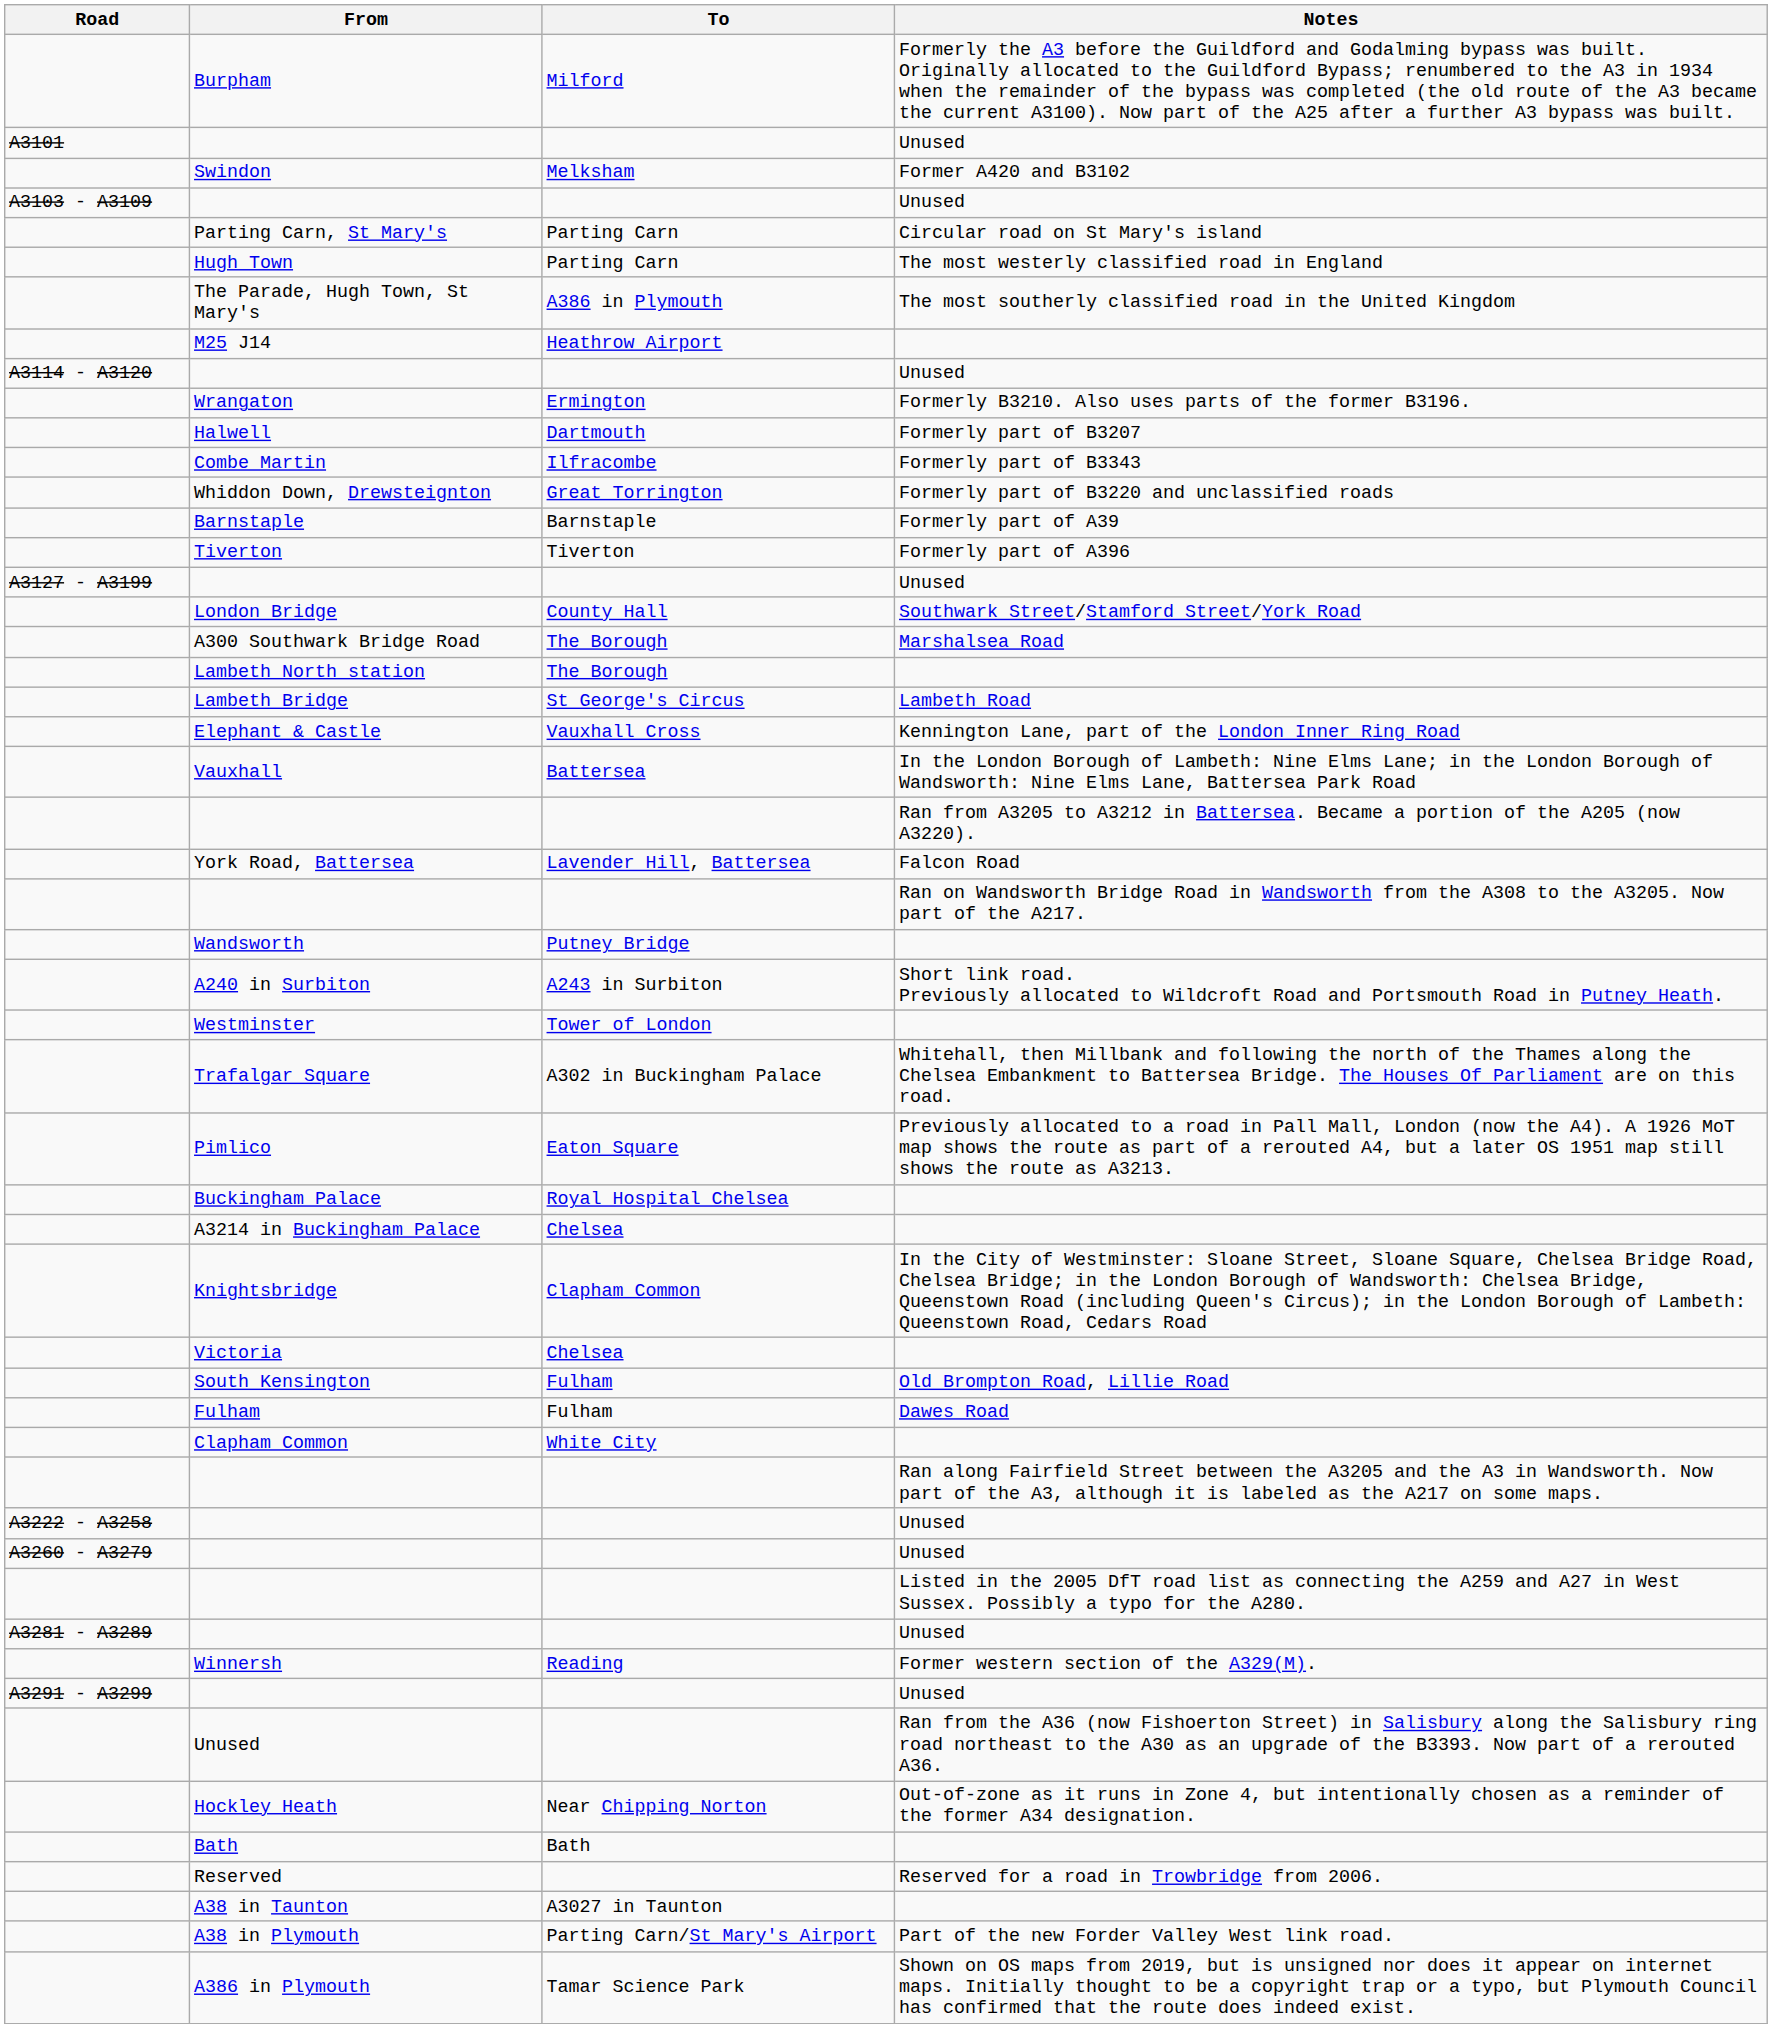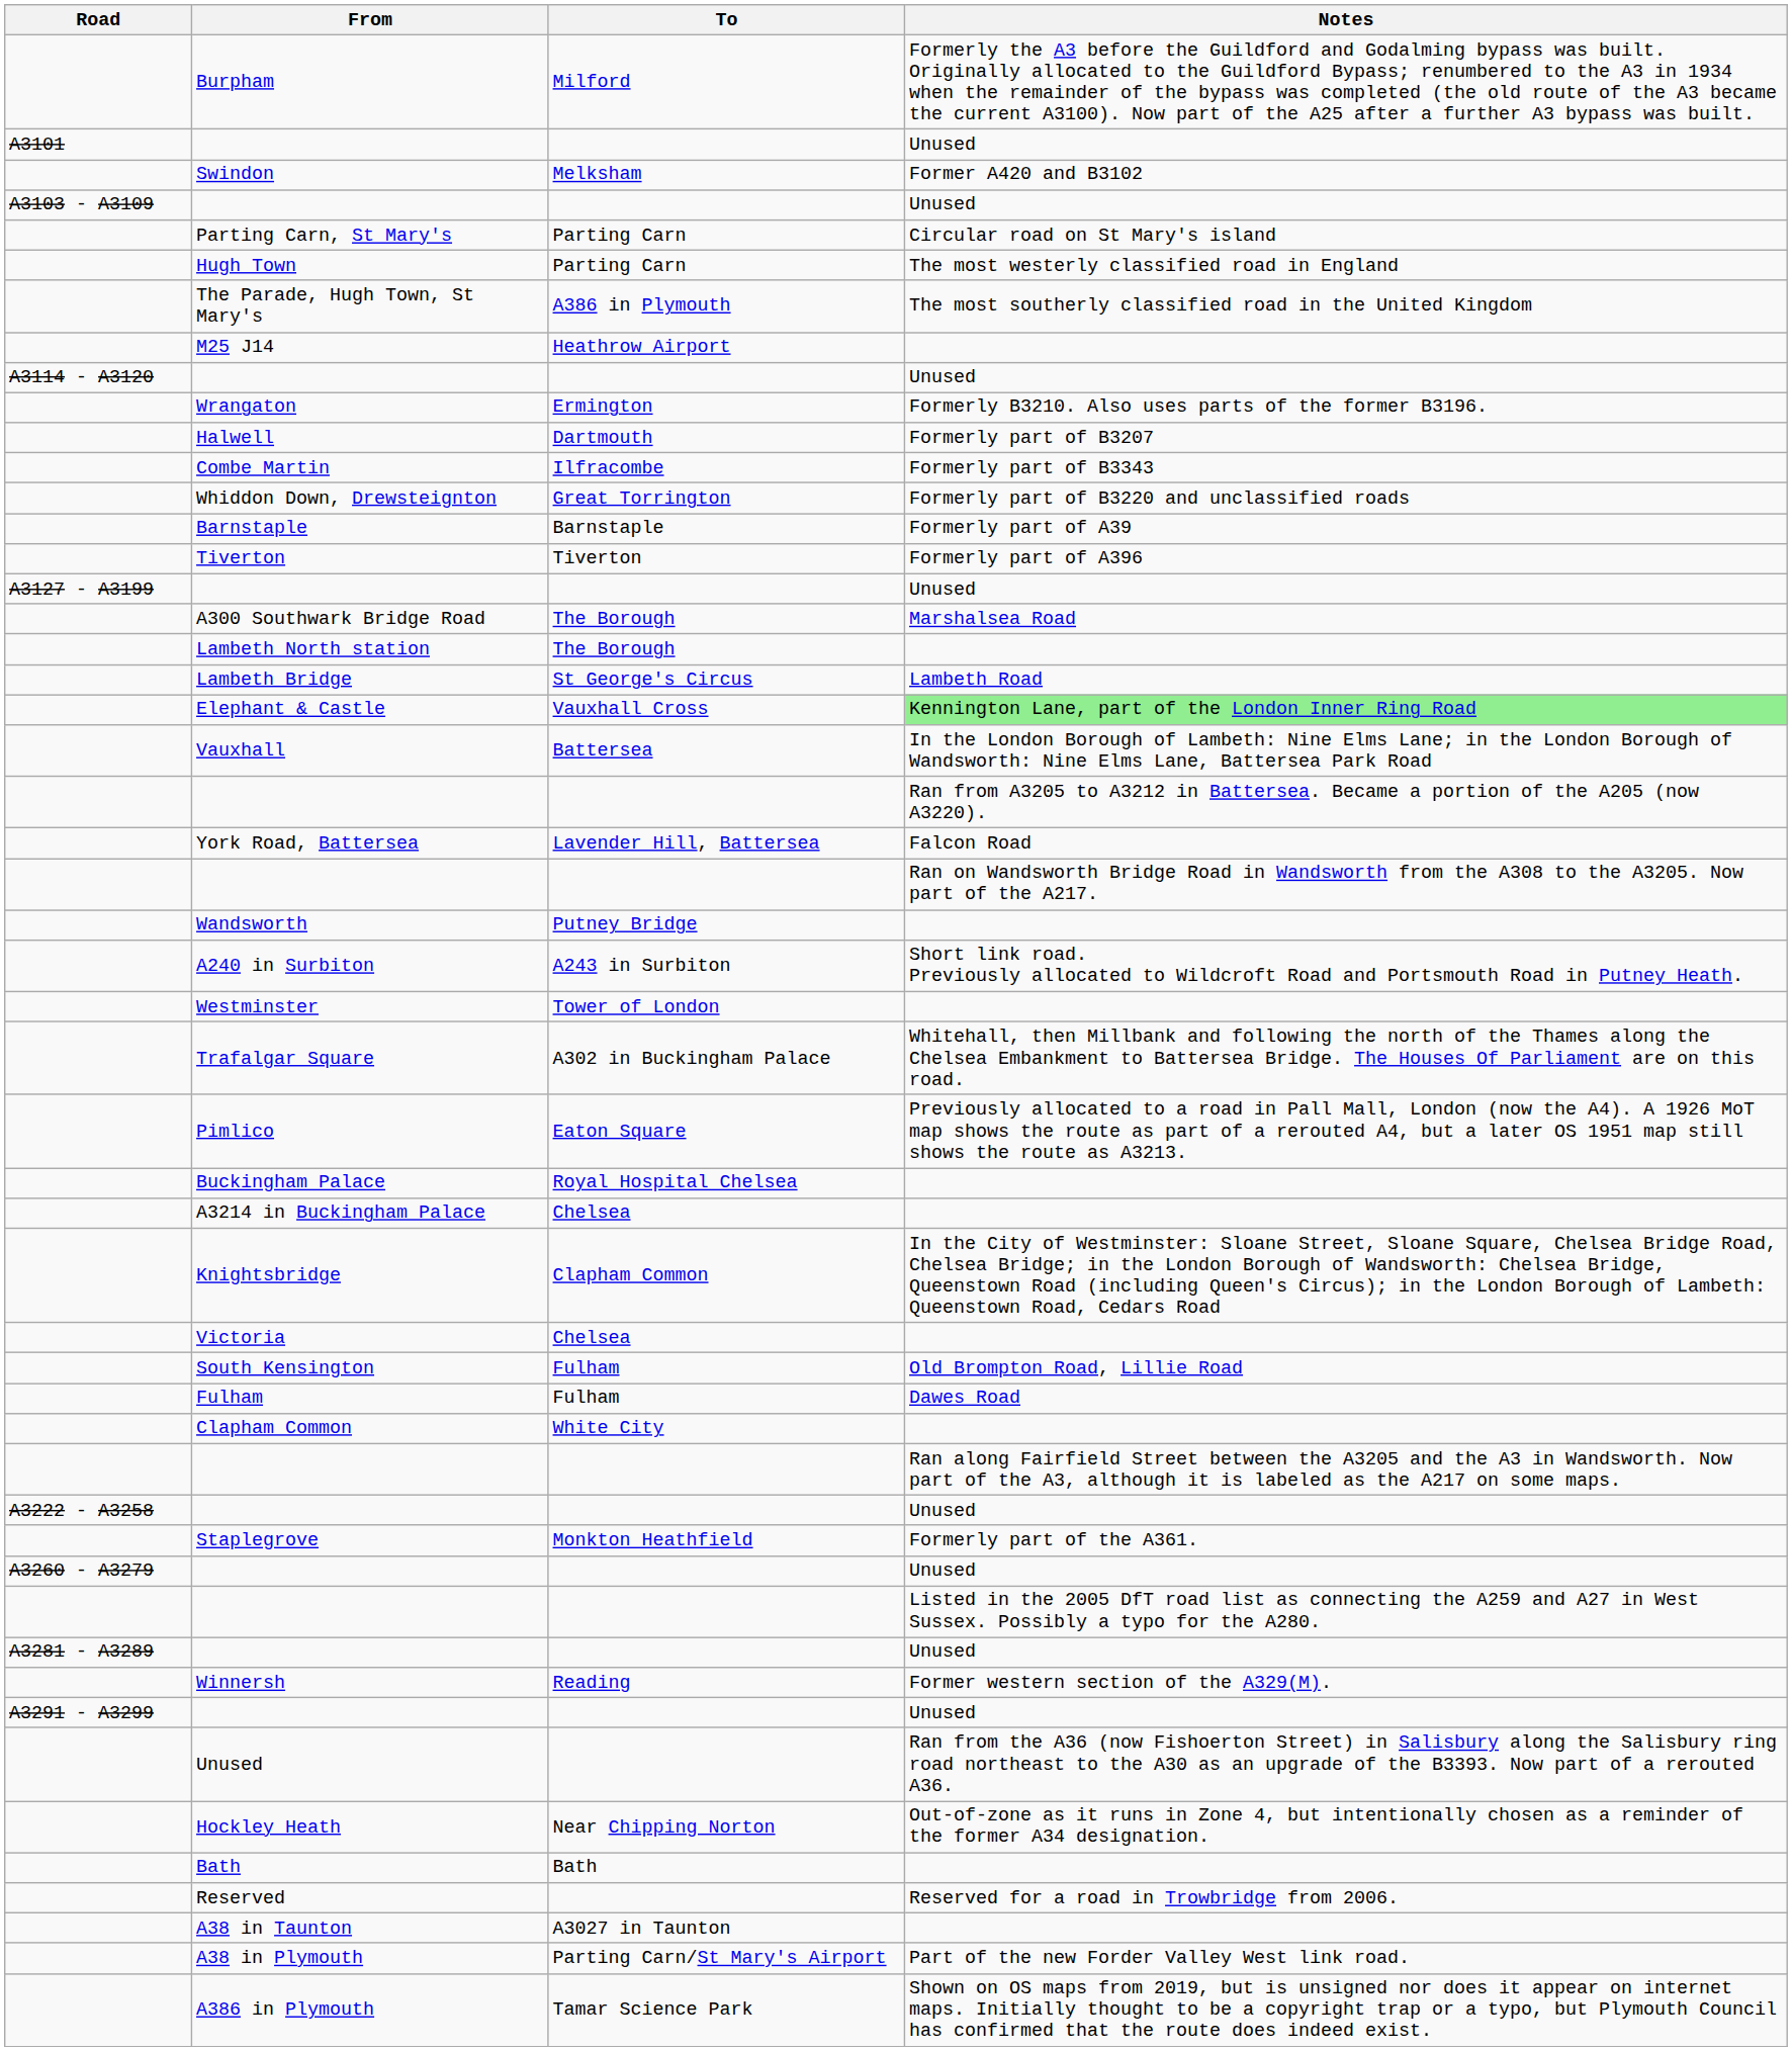- row: London Bridge | County Hall | Southwark Street/Stamford Street/York Road
Elephant & Castle | Notes: no background -> lightgreen background
+ row: Staplegrove | Monkton Heathfield | Formerly part of the A361.
